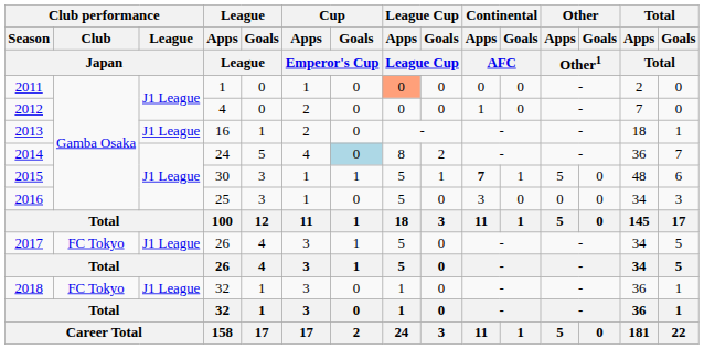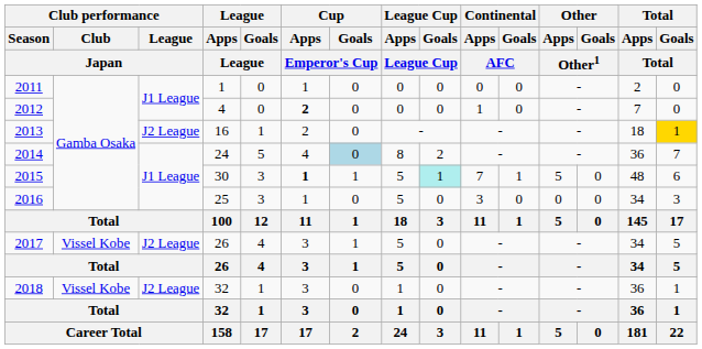2011 | League Cup / Apps / League Cup: lightsalmon background -> no background
2012 | Cup / Apps / Emperor's Cup: normal -> bold
2013 | Club performance / League / Japan: J1 League -> J2 League
2013 | Total / Goals / Total: no background -> gold background
2015 | Cup / Apps / Emperor's Cup: normal -> bold
2015 | League Cup / Goals / League Cup: no background -> paleturquoise background
2015 | Continental / Apps / AFC: bold -> normal
2017 | Club performance / Club / Japan: FC Tokyo -> Vissel Kobe
2017 | Club performance / League / Japan: J1 League -> J2 League
2018 | Club performance / Club / Japan: FC Tokyo -> Vissel Kobe
2018 | Club performance / League / Japan: J1 League -> J2 League
